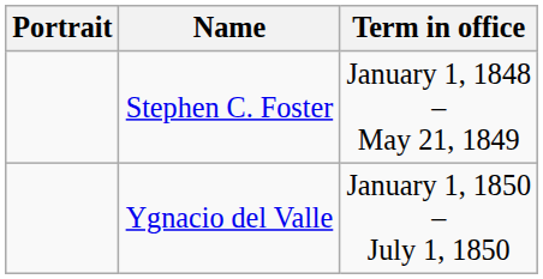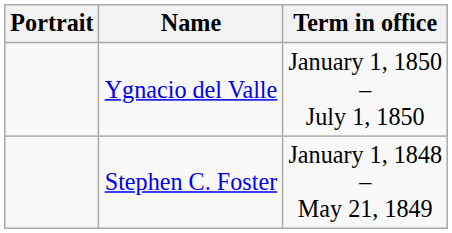rows swapped: Stephen C. Foster <-> Ygnacio del Valle
